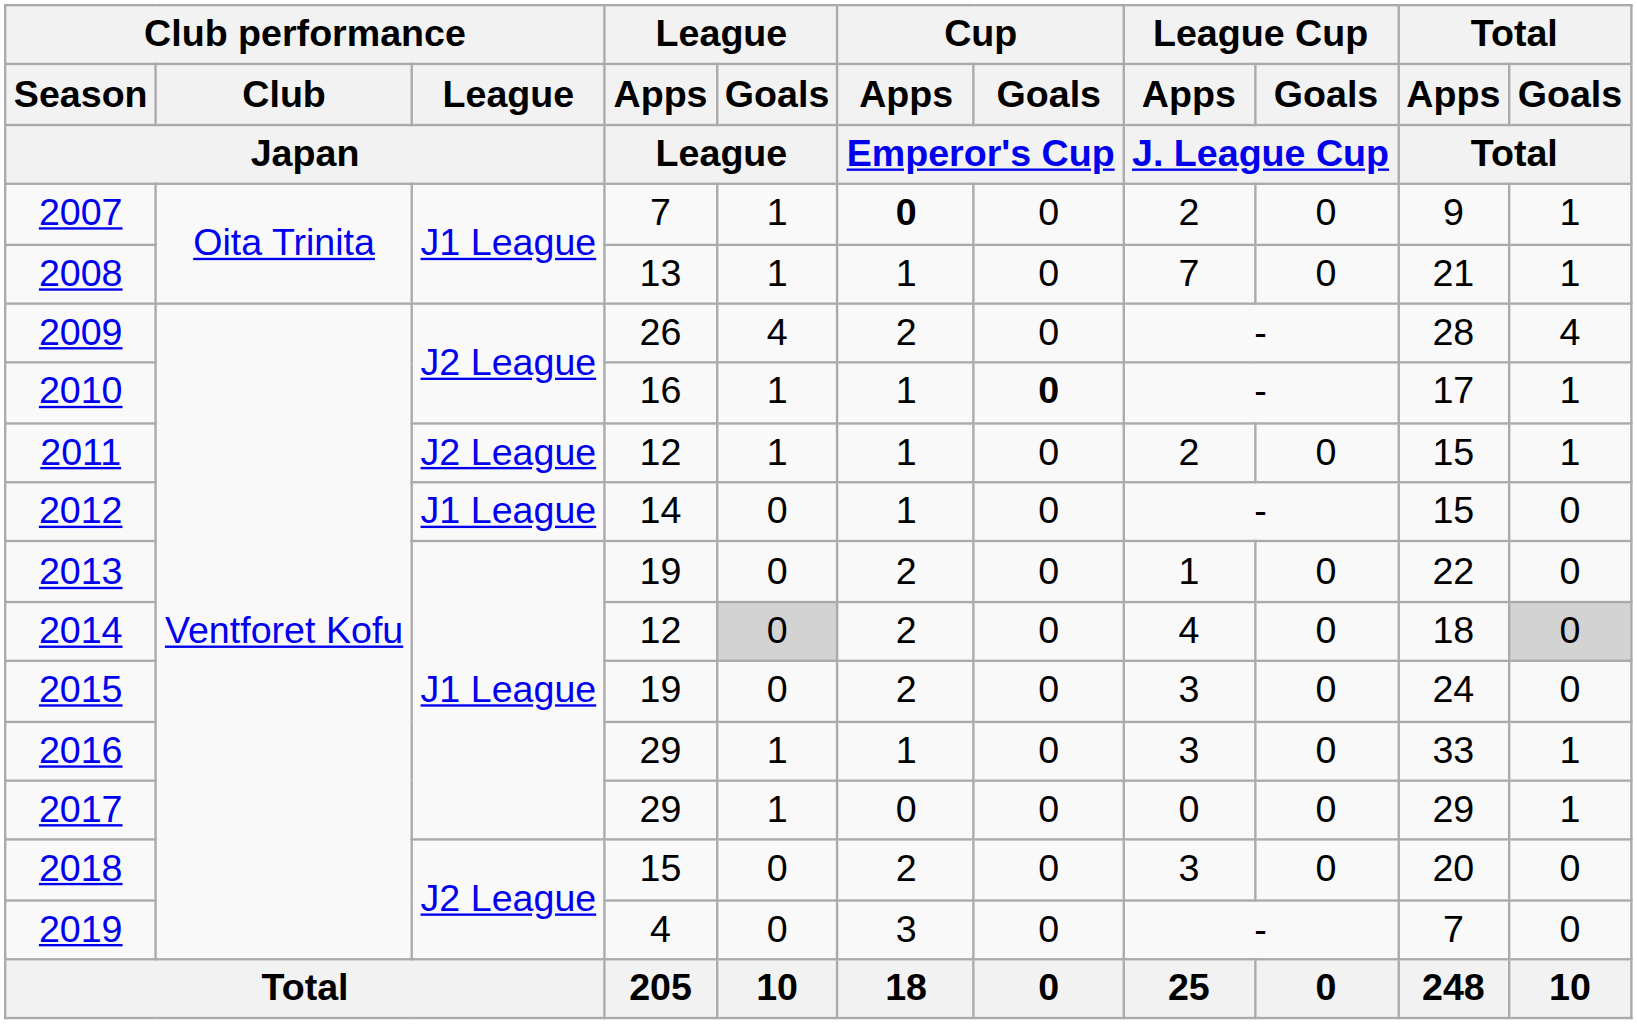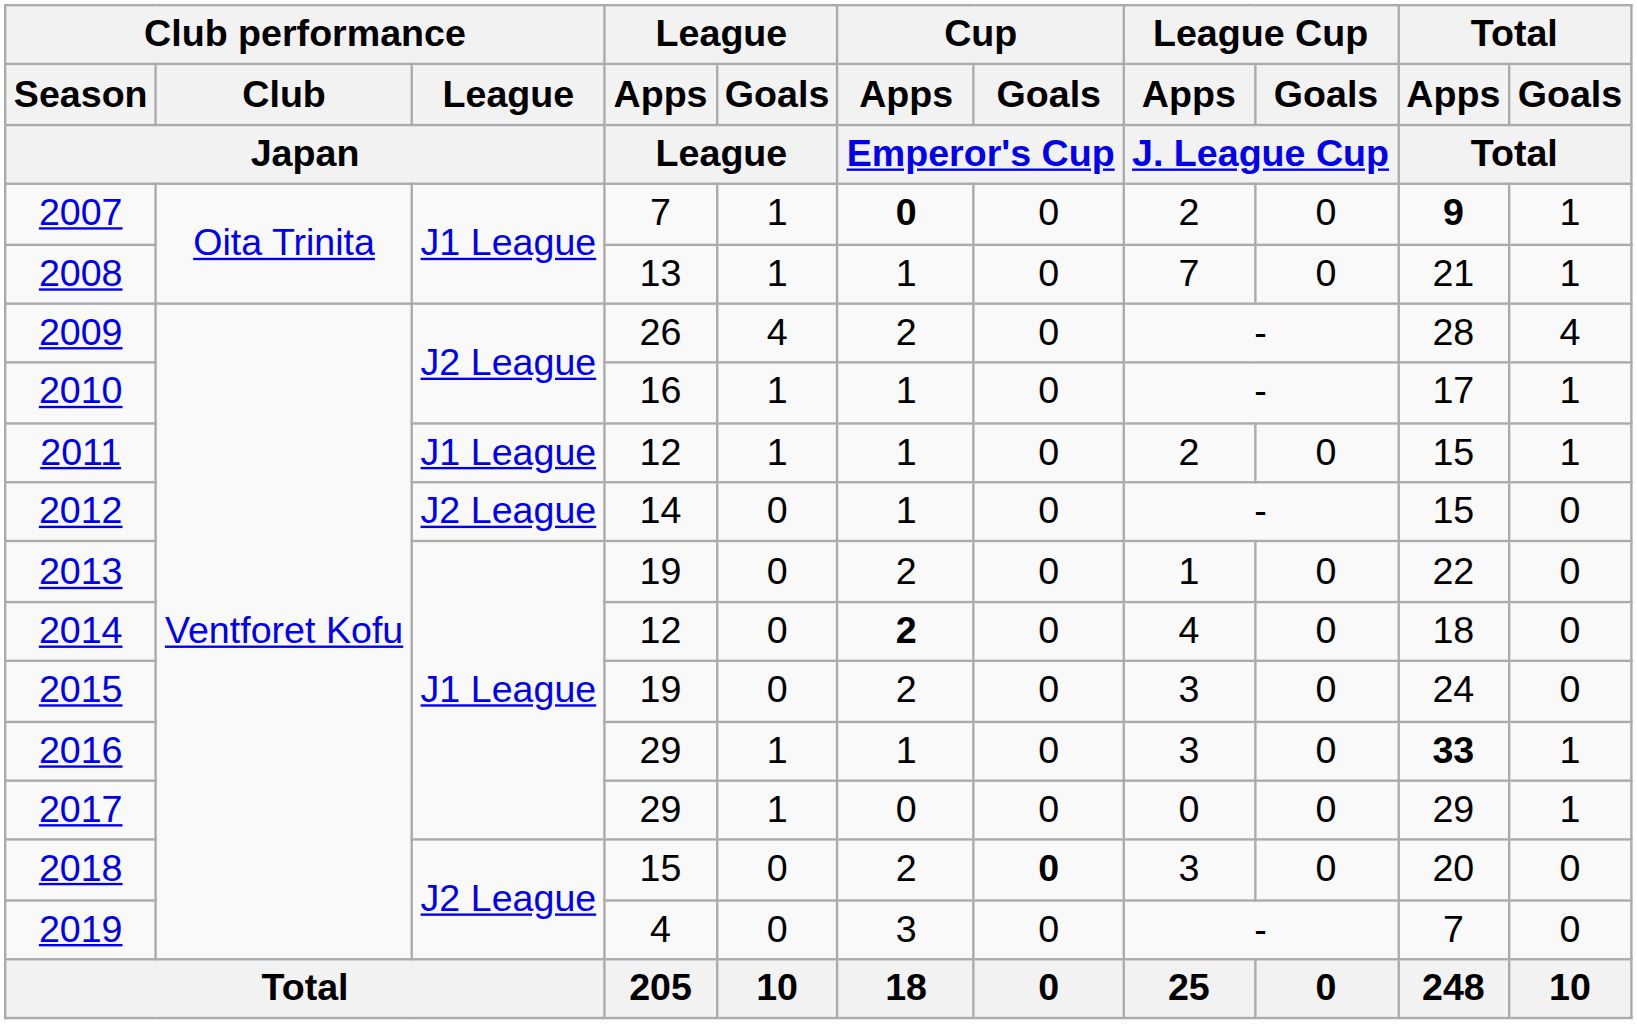2007 | Total / Apps / Total: normal -> bold
2010 | Cup / Goals / Emperor's Cup: bold -> normal
2011 | Club performance / League / Japan: J2 League -> J1 League
2012 | Club performance / League / Japan: J1 League -> J2 League
2014 | League / Goals / League: lightgrey background -> no background
2014 | Cup / Apps / Emperor's Cup: normal -> bold
2014 | Total / Goals / Total: lightgrey background -> no background
2016 | Total / Apps / Total: normal -> bold
2018 | Cup / Goals / Emperor's Cup: normal -> bold
